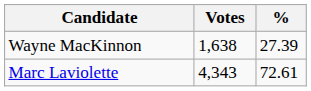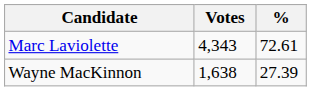rows swapped: Marc Laviolette <-> Wayne MacKinnon
